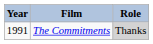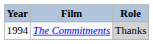The Commitments | Year: 1991 -> 1994
